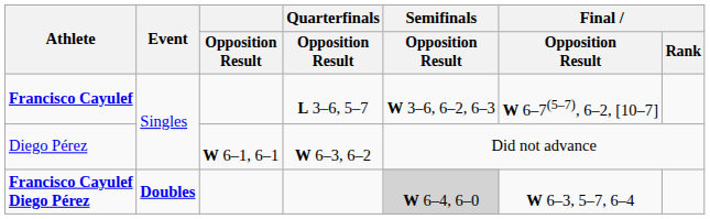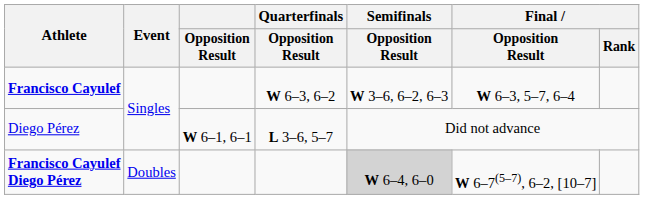Francisco Cayulef | Quarterfinals / Opposition Result: L 3–6, 5–7 -> W 6–3, 6–2
Francisco Cayulef | Final / Opposition Result: W 6–7(5–7), 6–2, [10–7] -> W 6–3, 5–7, 6–4
Diego Pérez | Quarterfinals / Opposition Result: W 6–3, 6–2 -> L 3–6, 5–7
Francisco Cayulef Diego Pérez | Event: bold -> normal
Francisco Cayulef Diego Pérez | Final / Opposition Result: W 6–3, 5–7, 6–4 -> W 6–7(5–7), 6–2, [10–7]
